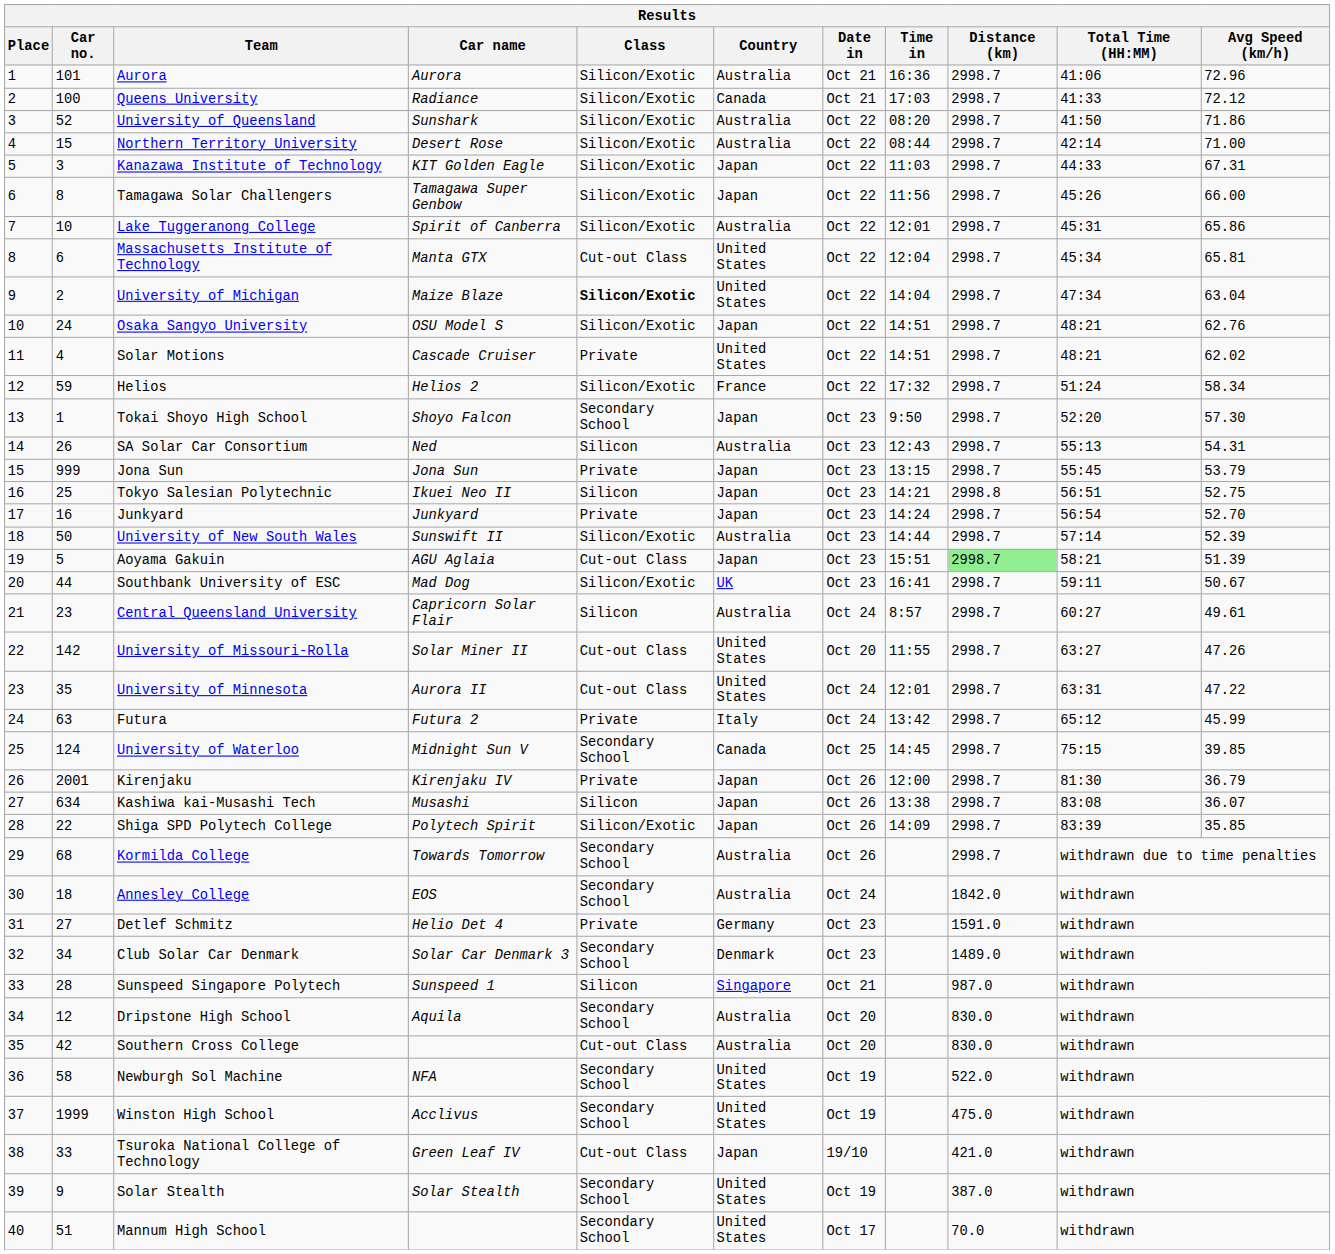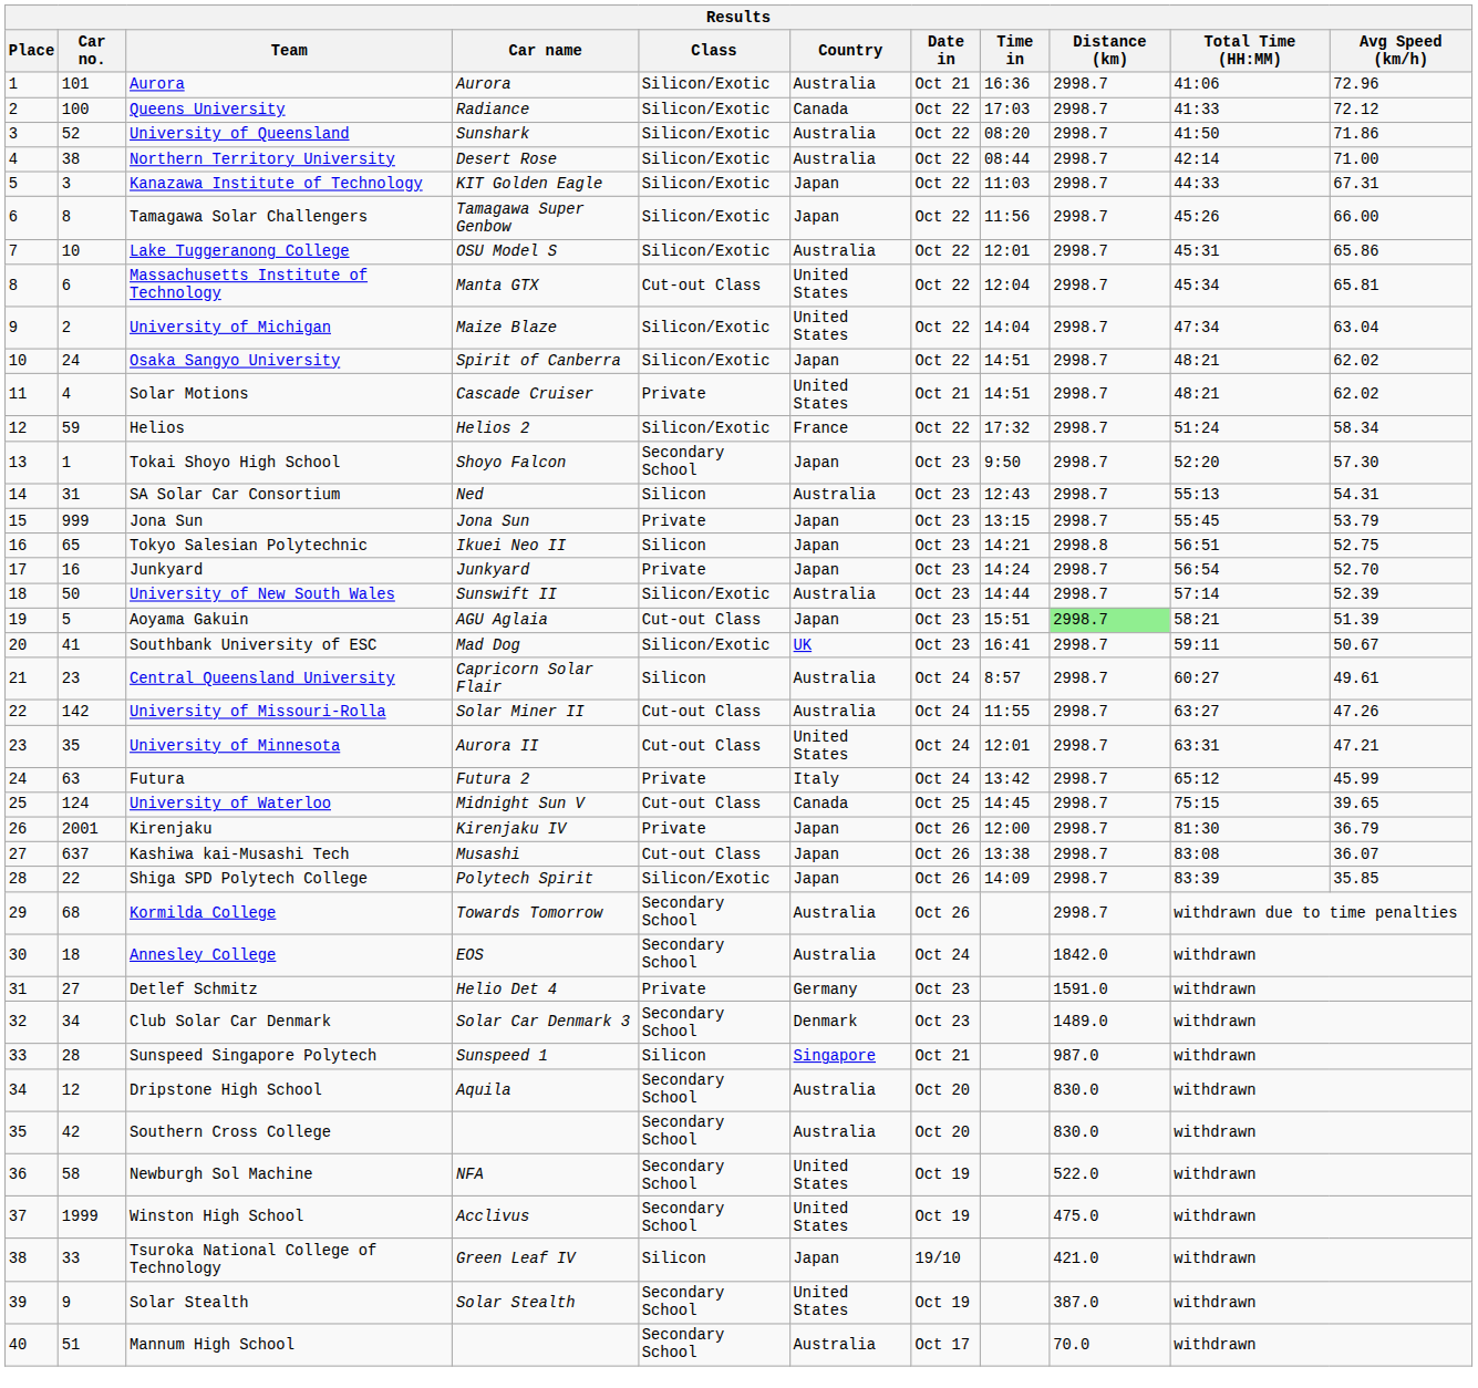Queens University | Date in: Oct 21 -> Oct 22
Northern Territory University | Car no.: 15 -> 38
Lake Tuggeranong College | Car name: Spirit of Canberra -> OSU Model S
University of Michigan | Class: bold -> normal
Osaka Sangyo University | Car name: OSU Model S -> Spirit of Canberra
Osaka Sangyo University | Avg Speed (km/h): 62.76 -> 62.02
Solar Motions | Date in: Oct 22 -> Oct 21
SA Solar Car Consortium | Car no.: 26 -> 31
Tokyo Salesian Polytechnic | Car no.: 25 -> 65
Southbank University of ESC | Car no.: 44 -> 41
University of Missouri-Rolla | Country: United States -> Australia
University of Missouri-Rolla | Date in: Oct 20 -> Oct 24
University of Minnesota | Avg Speed (km/h): 47.22 -> 47.21
University of Waterloo | Class: Secondary School -> Cut-out Class
University of Waterloo | Avg Speed (km/h): 39.85 -> 39.65
Kashiwa kai-Musashi Tech | Car no.: 634 -> 637
Kashiwa kai-Musashi Tech | Class: Silicon -> Cut-out Class
Southern Cross College | Class: Cut-out Class -> Secondary School
Tsuroka National College of Technology | Class: Cut-out Class -> Silicon
Mannum High School | Country: United States -> Australia
